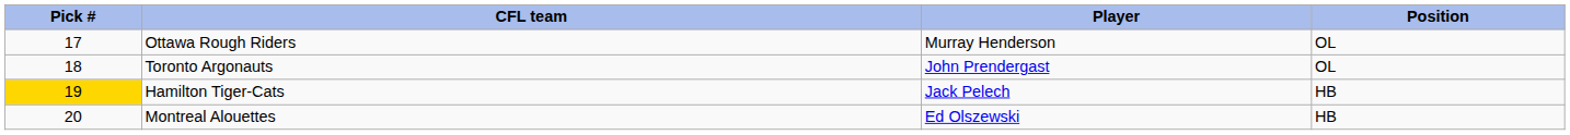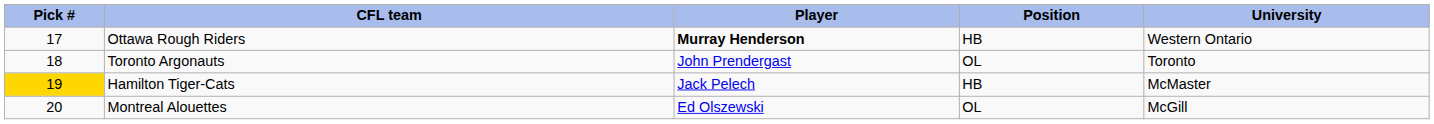+ column: University | Western Ontario | Toronto | McMaster | McGill
Ottawa Rough Riders | Player: normal -> bold
Ottawa Rough Riders | Position: OL -> HB
Montreal Alouettes | Position: HB -> OL
